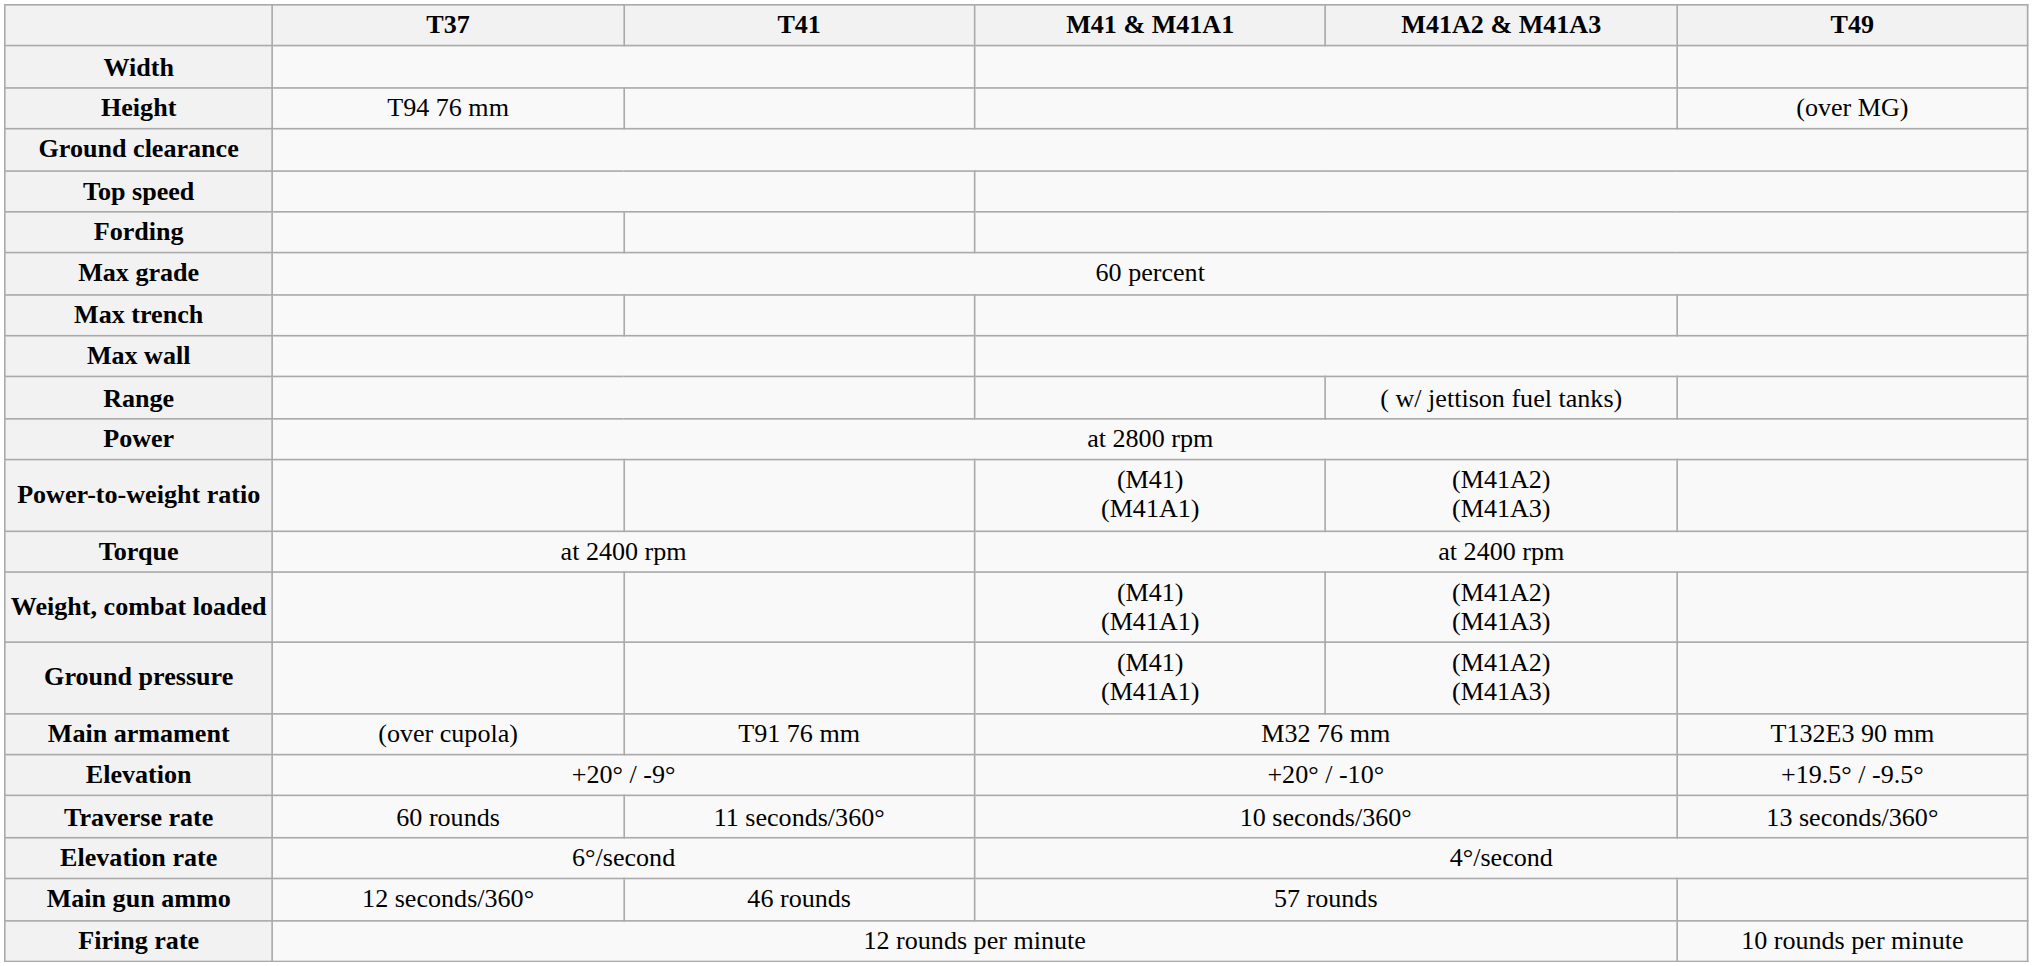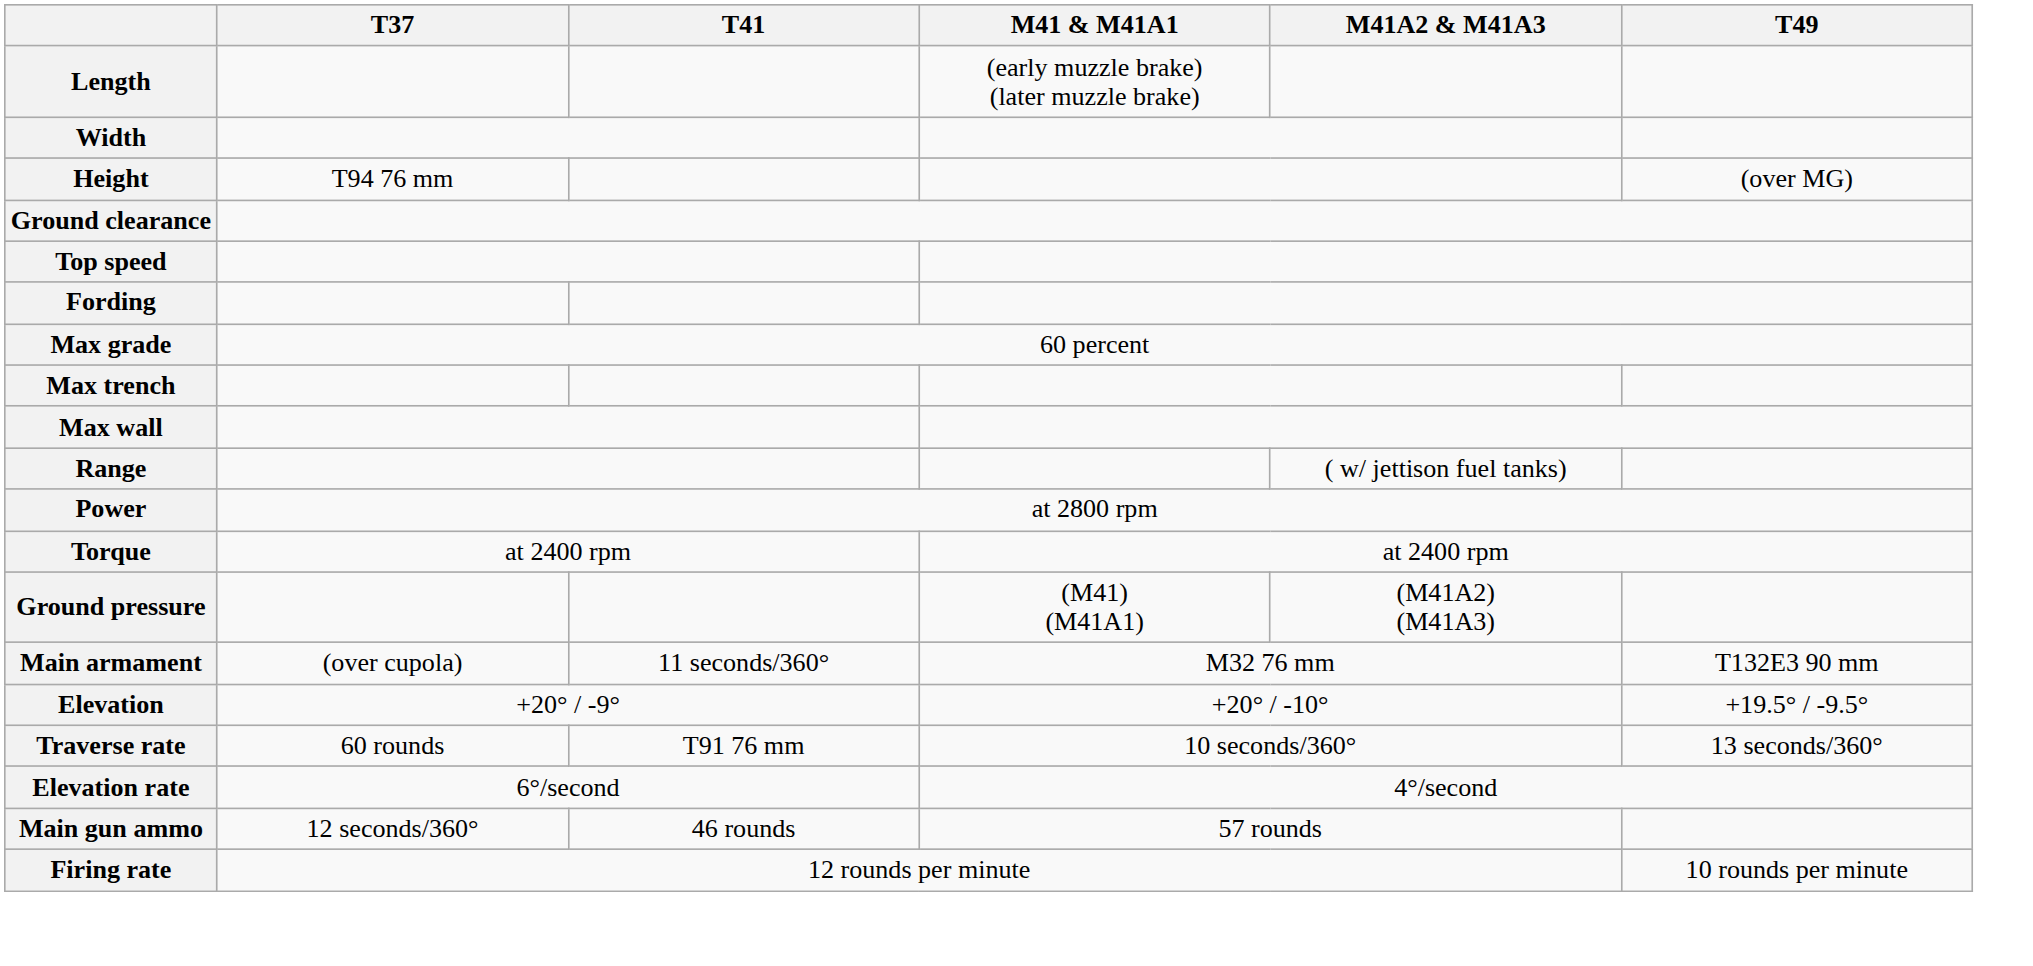+ row: Length | (early muzzle brake) (later muzzle brake)
- row: Power-to-weight ratio | (M41) (M41A1) | (M41A2) (M41A3)
- row: Weight, combat loaded | (M41) (M41A1) | (M41A2) (M41A3)
Main armament | T41: T91 76 mm -> 11 seconds/360°
Traverse rate | T41: 11 seconds/360° -> T91 76 mm
